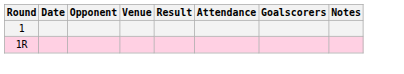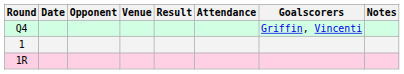+ row: Q4 | Griffin, Vincenti
